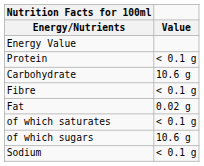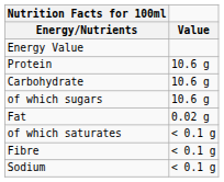Protein | Value: < 0.1 g -> 10.6 g
rows swapped: of which sugars <-> Fibre
